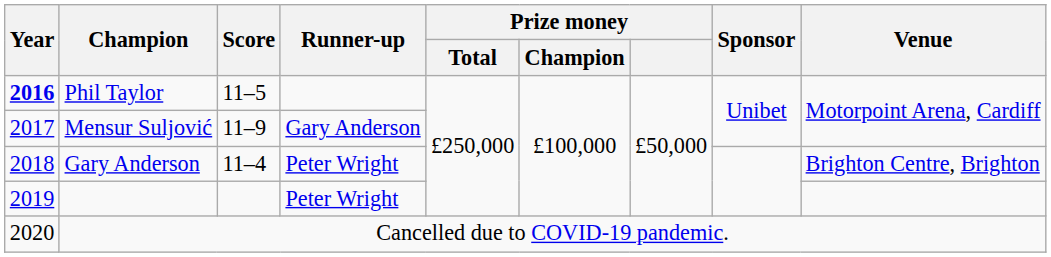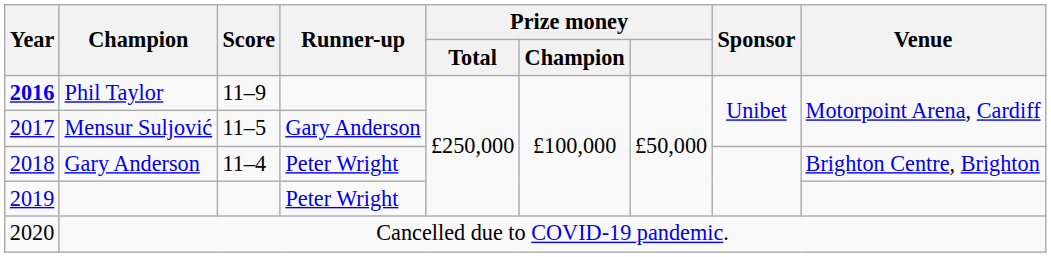Phil Taylor | Score: 11–5 -> 11–9
Mensur Suljović | Score: 11–9 -> 11–5
